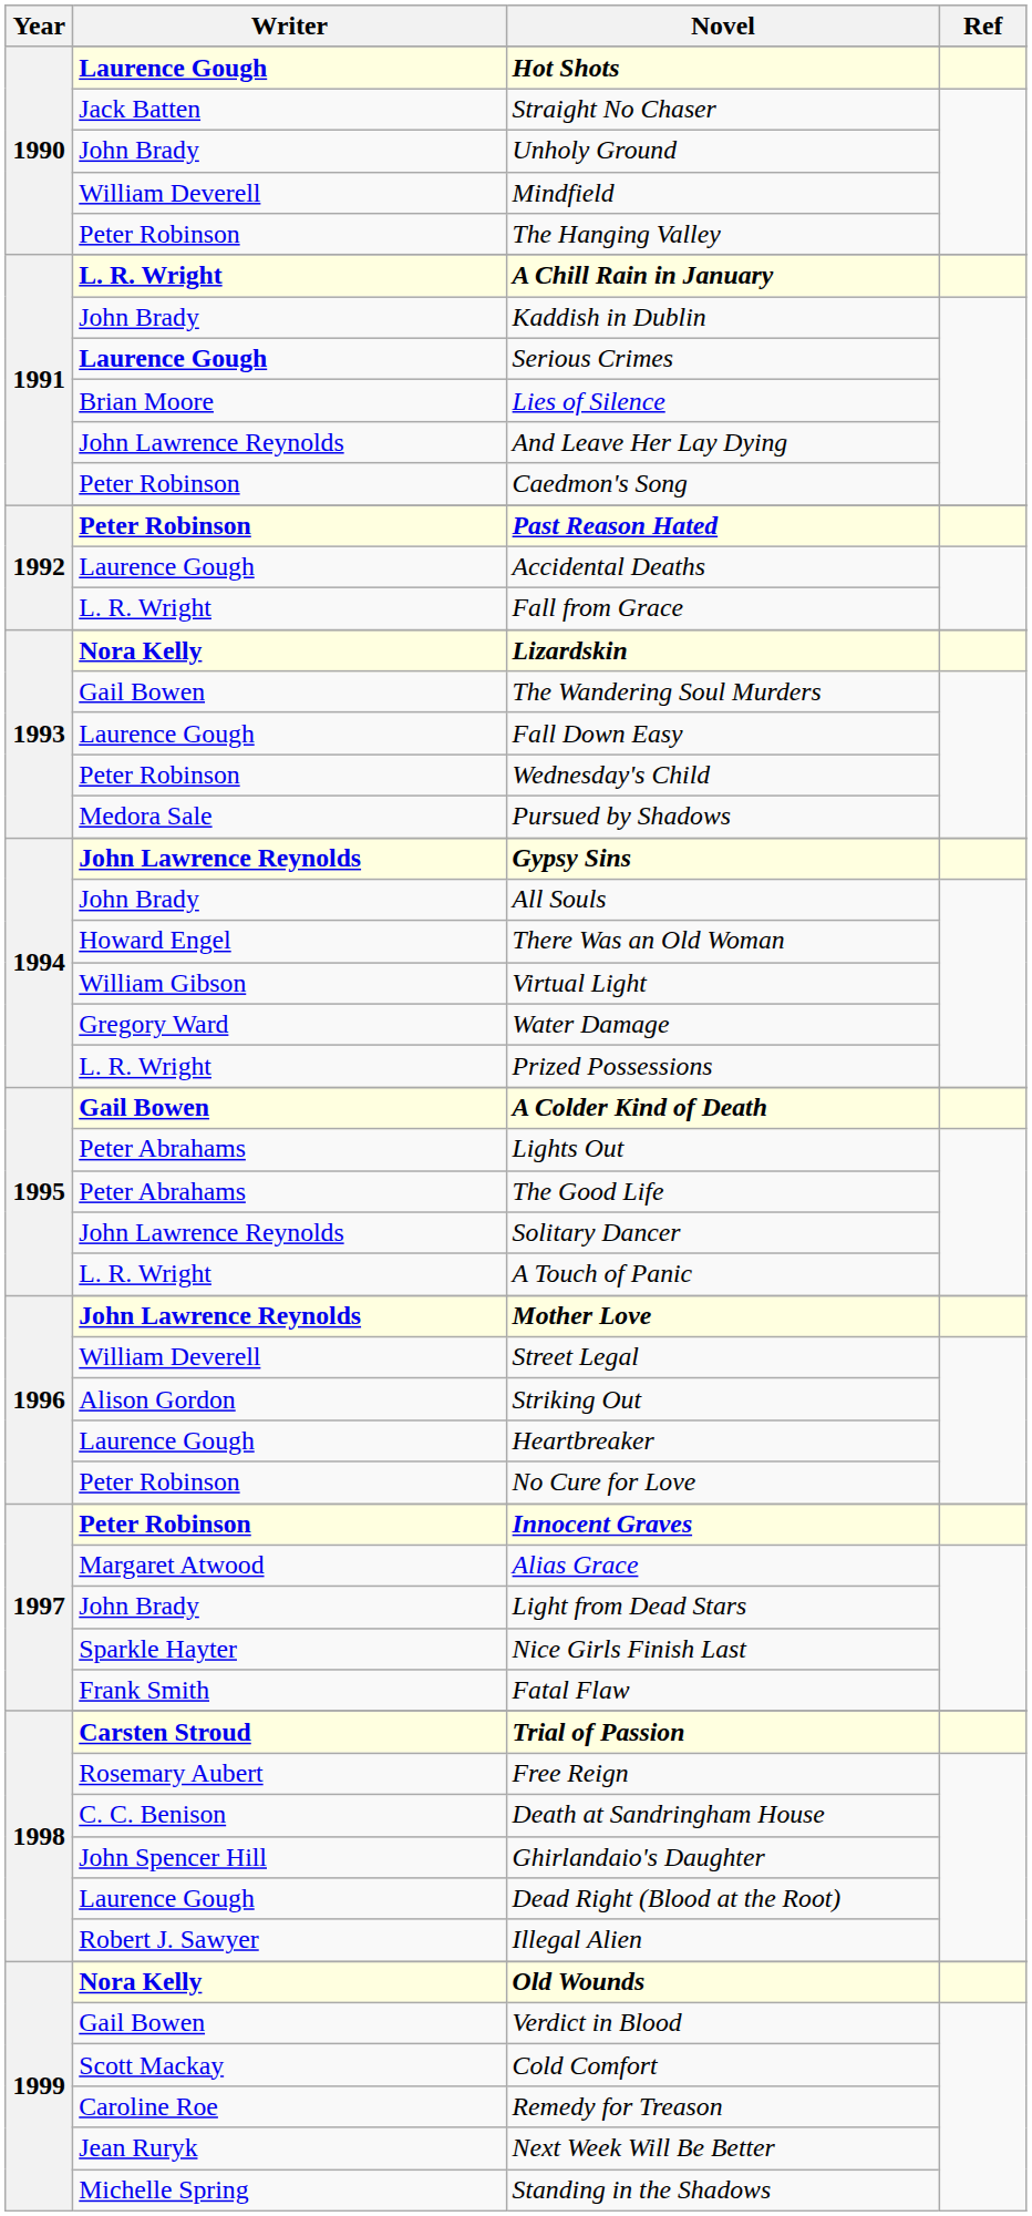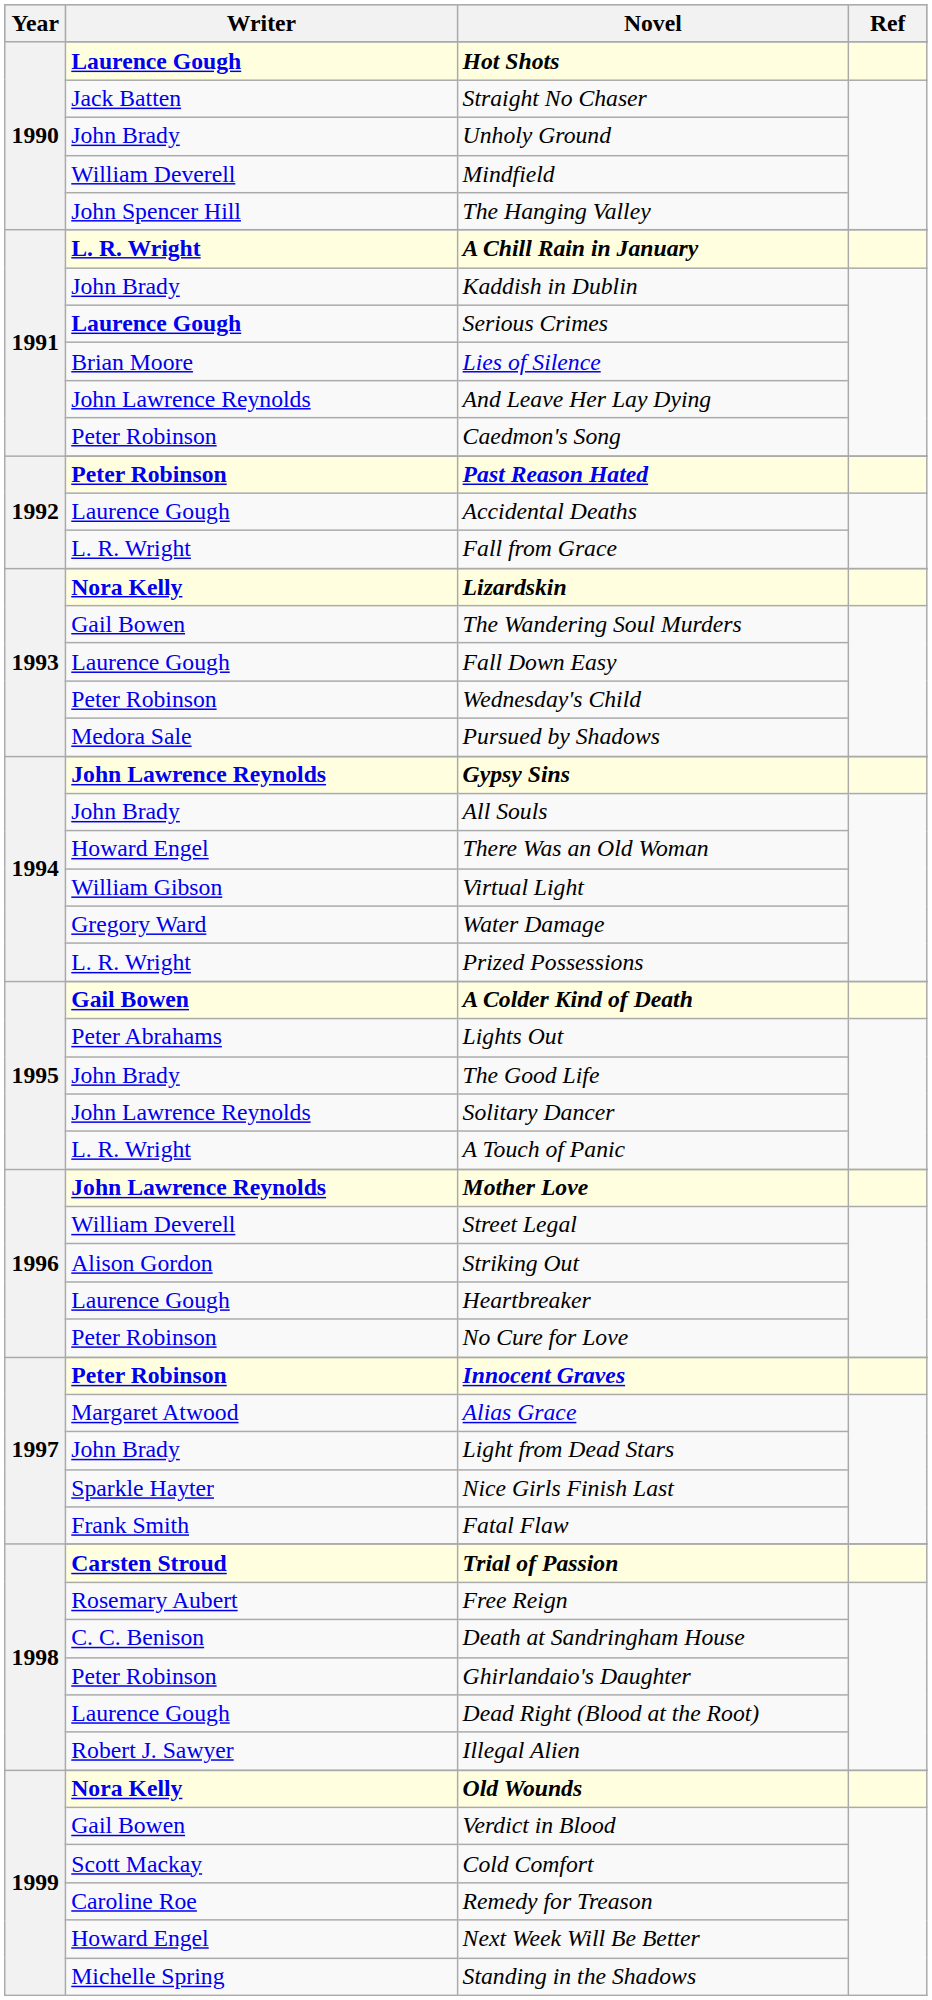The Hanging Valley | Writer: Peter Robinson -> John Spencer Hill
The Good Life | Writer: Peter Abrahams -> John Brady
Ghirlandaio's Daughter | Writer: John Spencer Hill -> Peter Robinson
Next Week Will Be Better | Writer: Jean Ruryk -> Howard Engel
